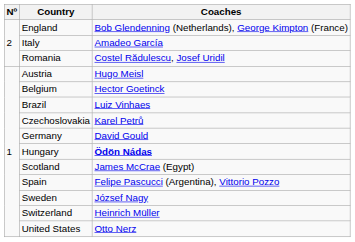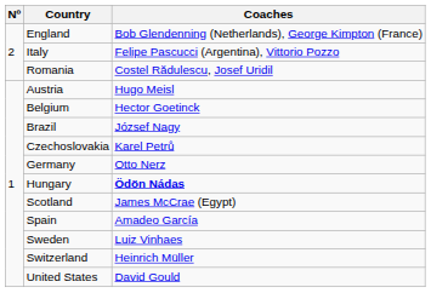Italy | Coaches: Amadeo García -> Felipe Pascucci (Argentina), Vittorio Pozzo
Brazil | Coaches: Luiz Vinhaes -> József Nagy
Germany | Coaches: David Gould -> Otto Nerz
Spain | Coaches: Felipe Pascucci (Argentina), Vittorio Pozzo -> Amadeo García
Sweden | Coaches: József Nagy -> Luiz Vinhaes
United States | Coaches: Otto Nerz -> David Gould
